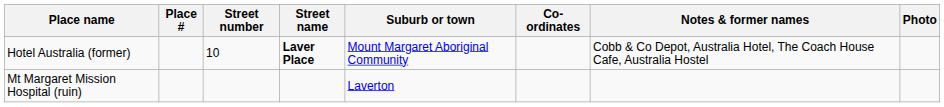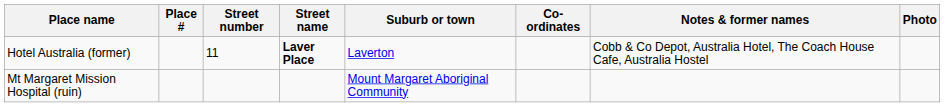Hotel Australia (former) | Street number: 10 -> 11
Hotel Australia (former) | Suburb or town: Mount Margaret Aboriginal Community -> Laverton
Mt Margaret Mission Hospital (ruin) | Suburb or town: Laverton -> Mount Margaret Aboriginal Community
